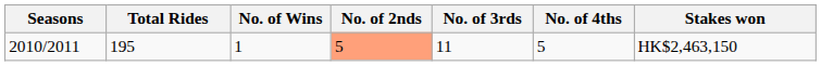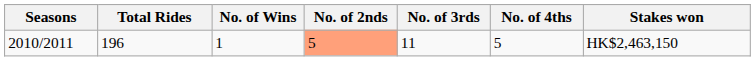2010/2011 | Total Rides: 195 -> 196
